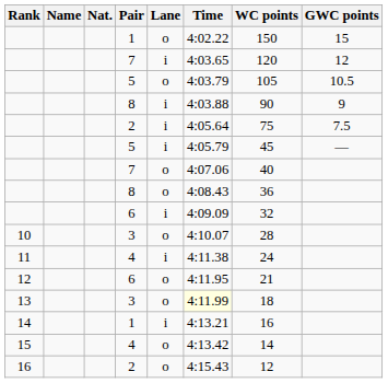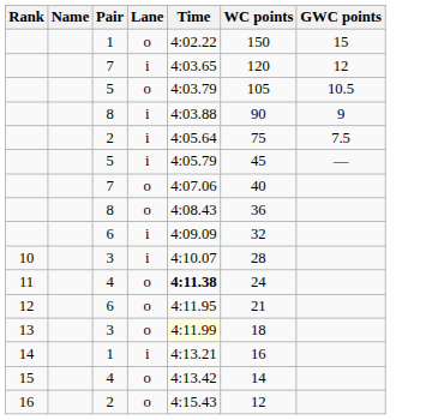- column: Nat.
10 | Lane: o -> i
11 | Lane: i -> o
11 | Time: normal -> bold
